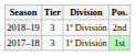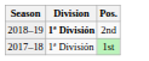- column: Tier | 3 | 3
2nd | Division: normal -> bold
